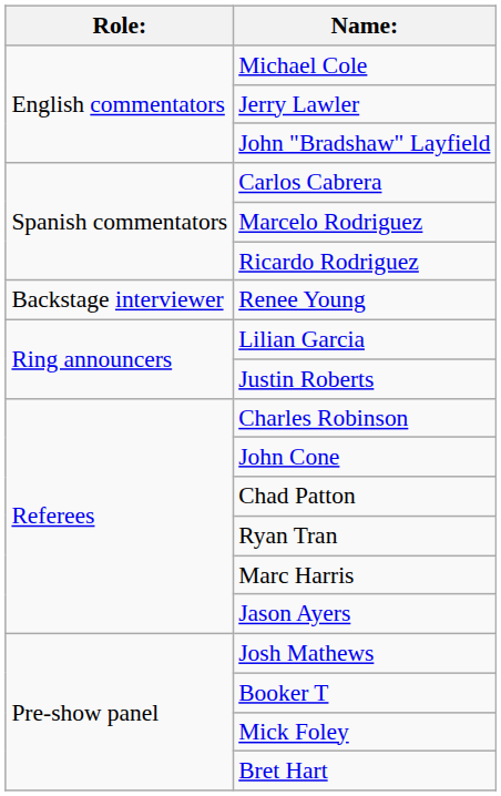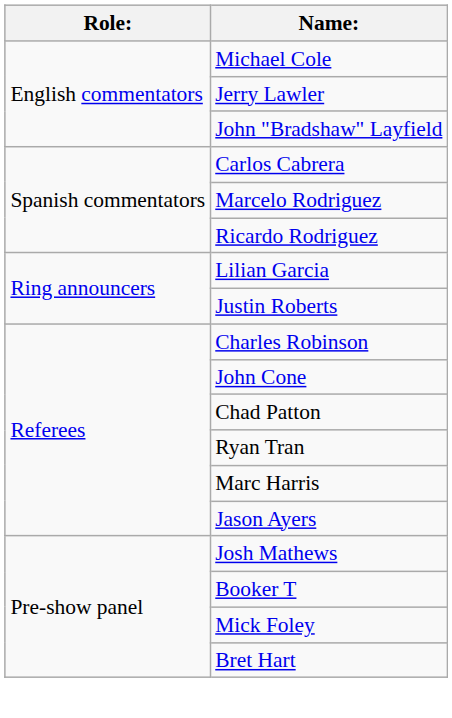- row: Backstage interviewer | Renee Young
